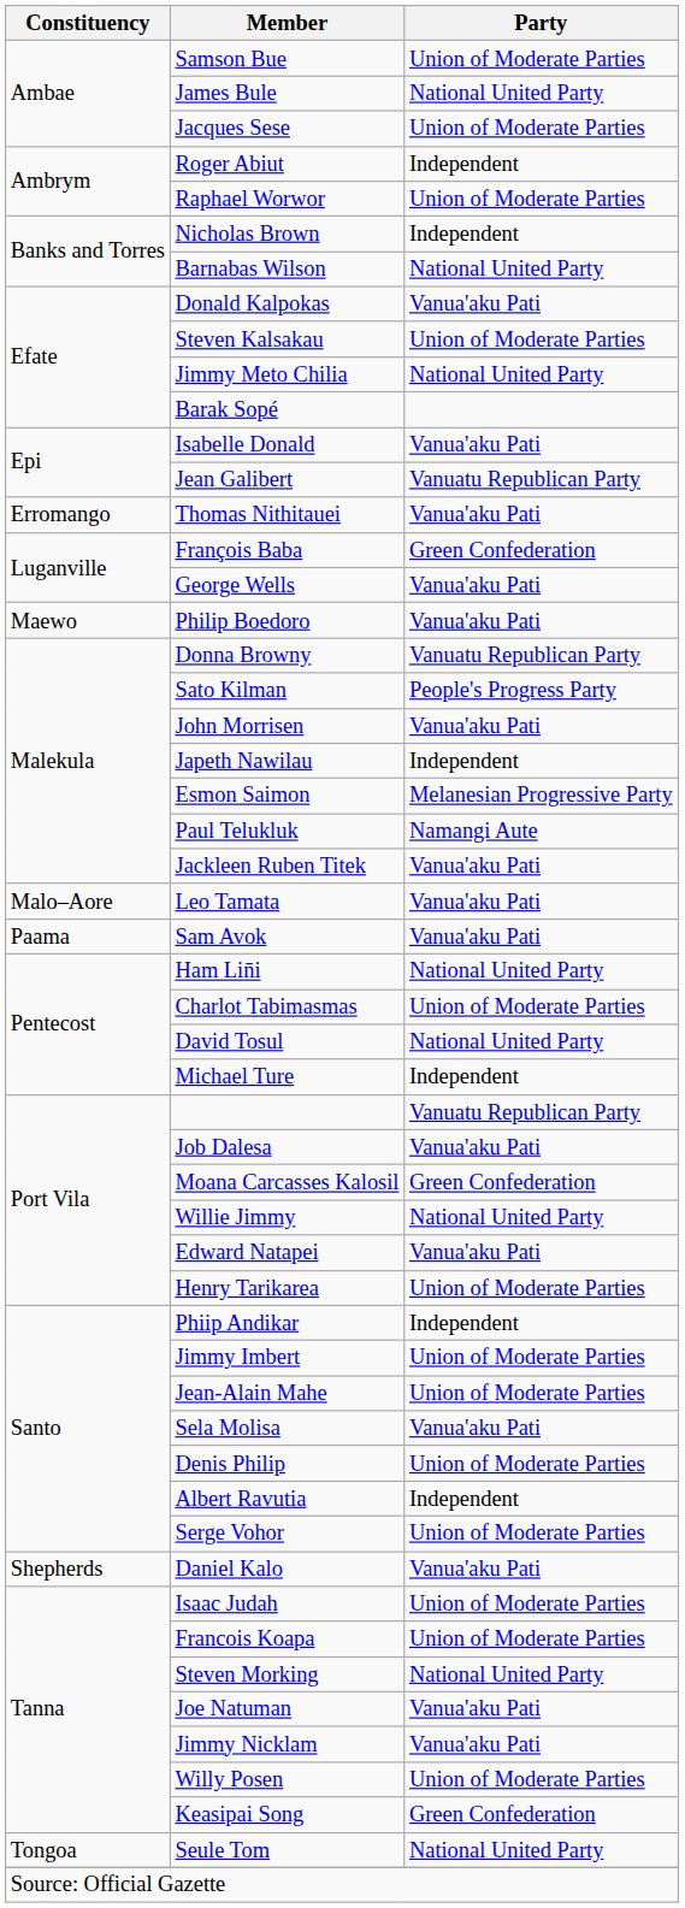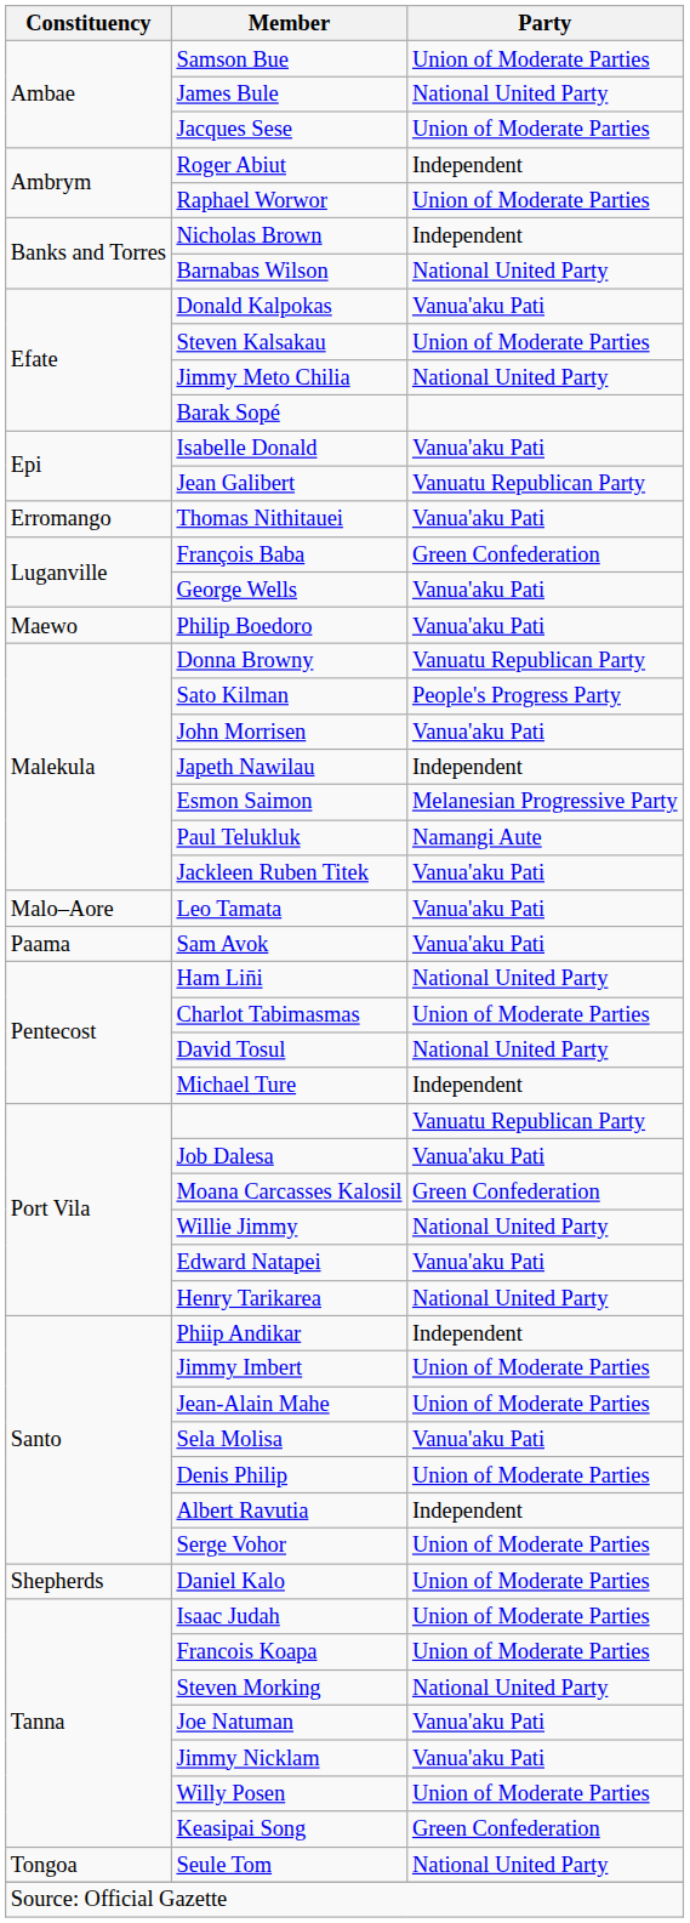Henry Tarikarea | Party: Union of Moderate Parties -> National United Party
Daniel Kalo | Party: Vanua'aku Pati -> Union of Moderate Parties
